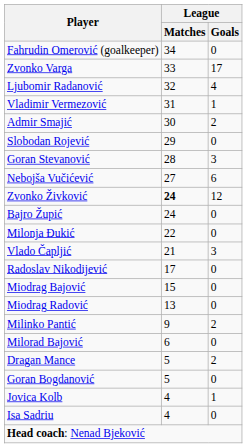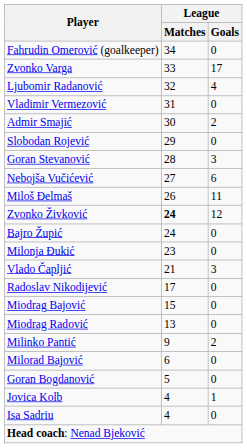Vladimir Vermezović | League / Goals: 1 -> 0
+ row: Miloš Đelmaš | 26 | 11
Milonja Đukić | League / Matches: 22 -> 23
- row: Dragan Mance | 5 | 2
